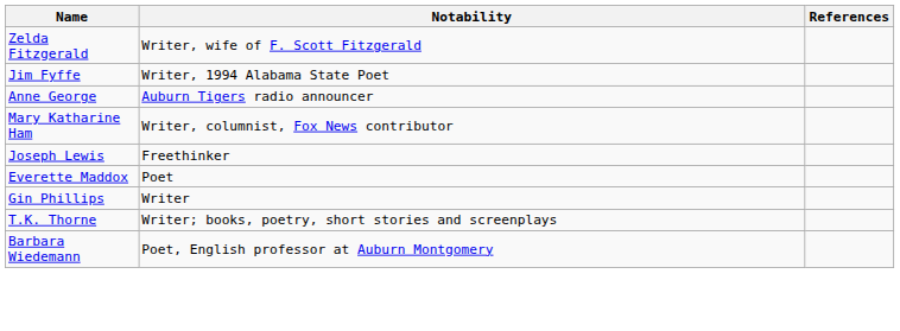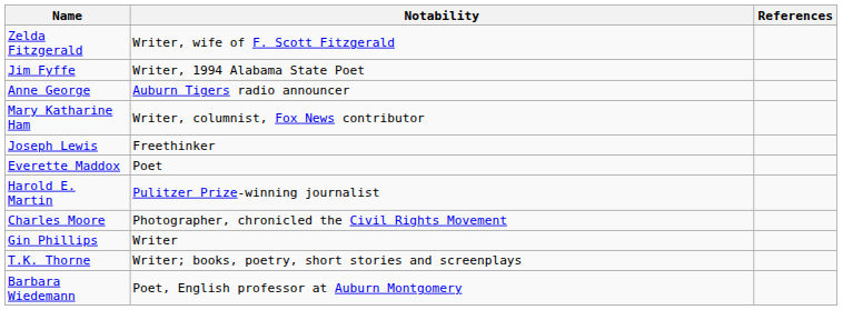+ row: Harold E. Martin | Pulitzer Prize-winning journalist
+ row: Charles Moore | Photographer, chronicled the Civil Rights Movement
